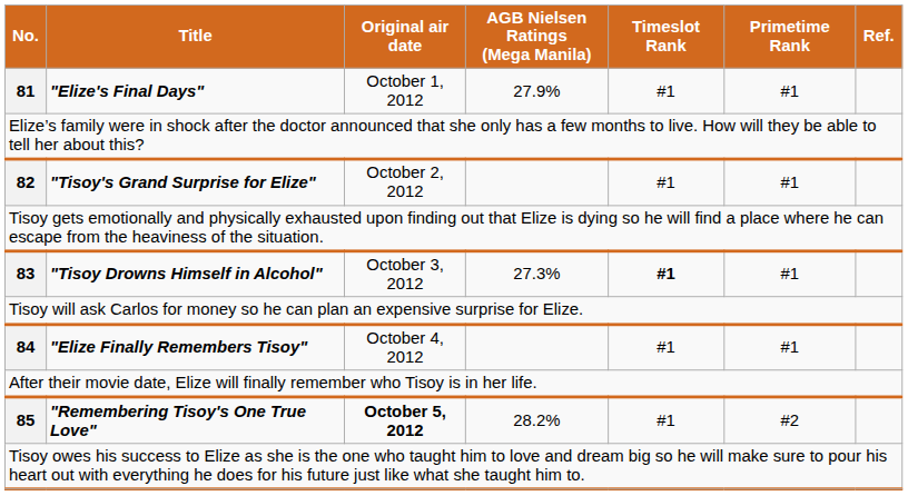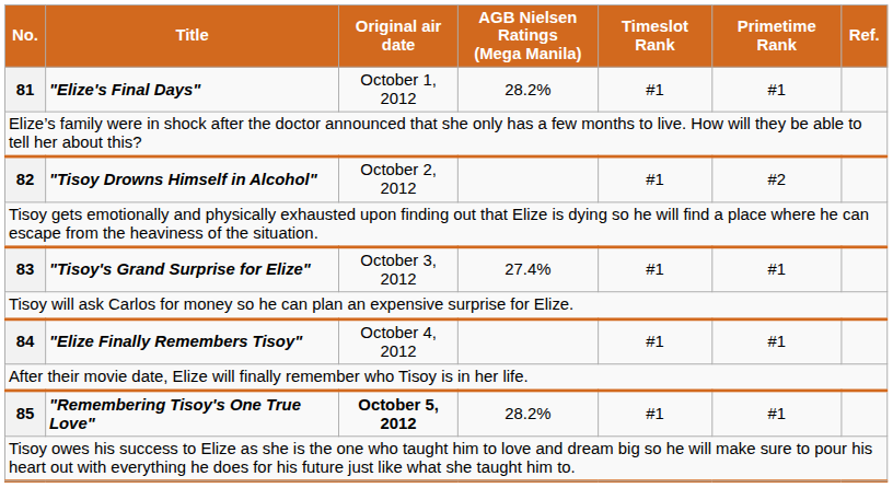81 | AGB Nielsen Ratings (Mega Manila): 27.9% -> 28.2%
82 | Title: "Tisoy's Grand Surprise for Elize" -> "Tisoy Drowns Himself in Alcohol"
82 | Primetime Rank: #1 -> #2
83 | Title: "Tisoy Drowns Himself in Alcohol" -> "Tisoy's Grand Surprise for Elize"
83 | AGB Nielsen Ratings (Mega Manila): 27.3% -> 27.4%
83 | Timeslot Rank: bold -> normal
85 | Primetime Rank: #2 -> #1
